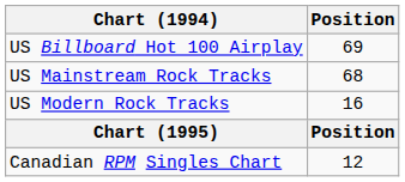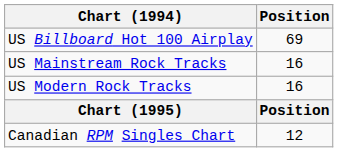US Mainstream Rock Tracks | Position: 68 -> 16
